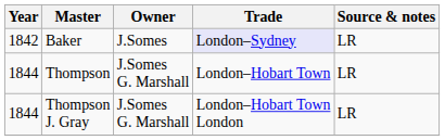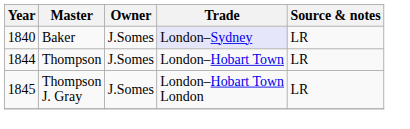Baker | Year: 1842 -> 1840
Thompson | Owner: J.Somes G. Marshall -> J.Somes
Thompson J. Gray | Year: 1844 -> 1845
Thompson J. Gray | Owner: J.Somes G. Marshall -> J.Somes
